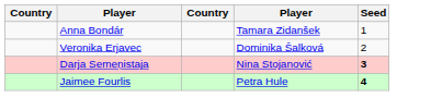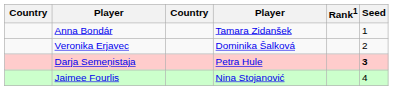+ column: Rank1
Darja Semeņistaja | column 4: Nina Stojanović -> Petra Hule
Jaimee Fourlis | column 4: Petra Hule -> Nina Stojanović
Jaimee Fourlis | Seed: bold -> normal
